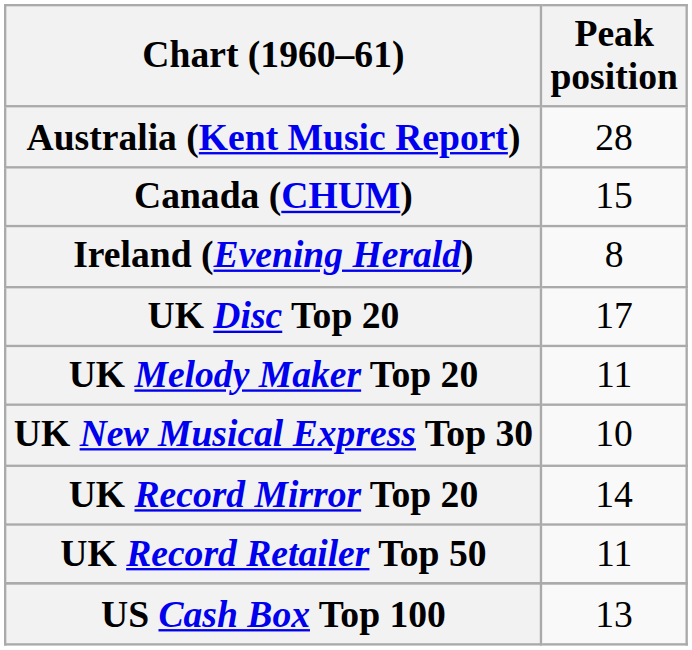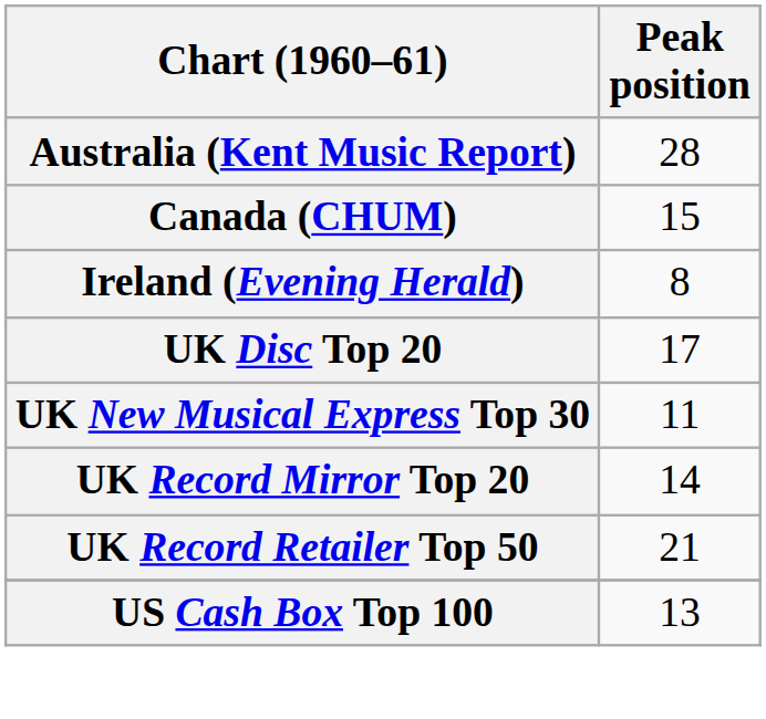- row: UK Melody Maker Top 20 | 11
UK New Musical Express Top 30 | Peak position: 10 -> 11
UK Record Retailer Top 50 | Peak position: 11 -> 21
